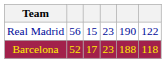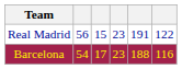Real Madrid | column 5: 190 -> 191
Barcelona | column 2: 52 -> 54
Barcelona | column 6: 118 -> 116
